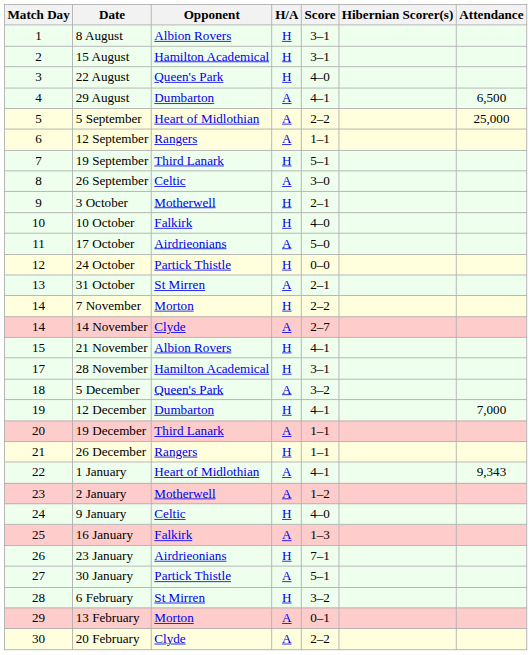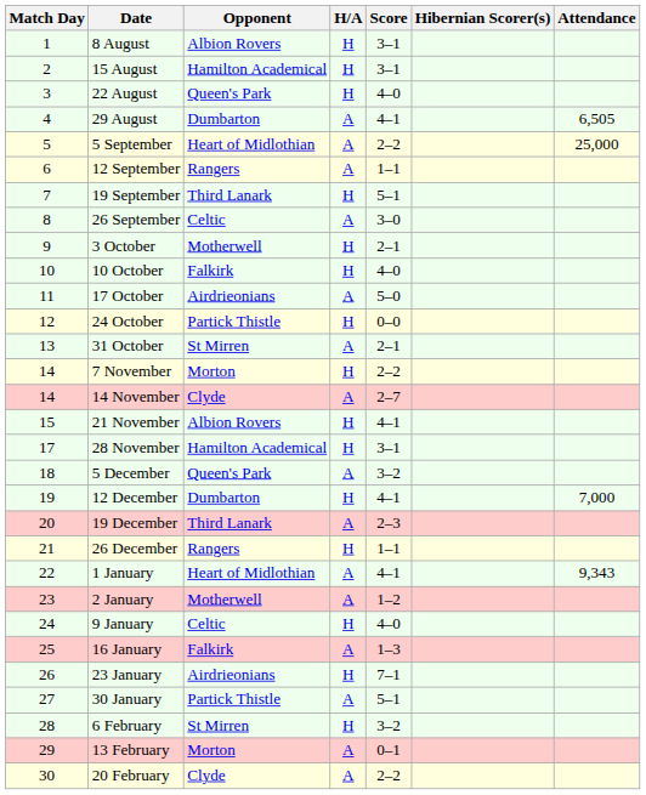29 August | Attendance: 6,500 -> 6,505
19 December | Score: 1–1 -> 2–3
